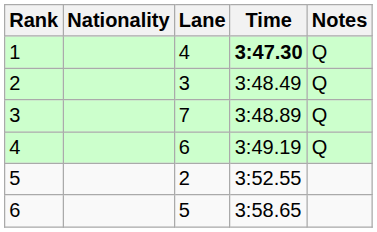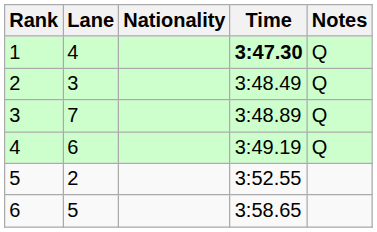columns swapped: Lane <-> Nationality
